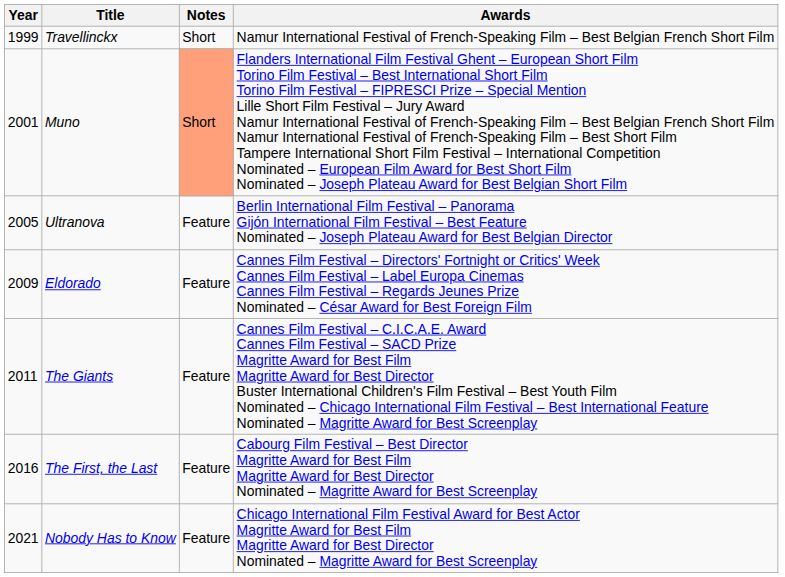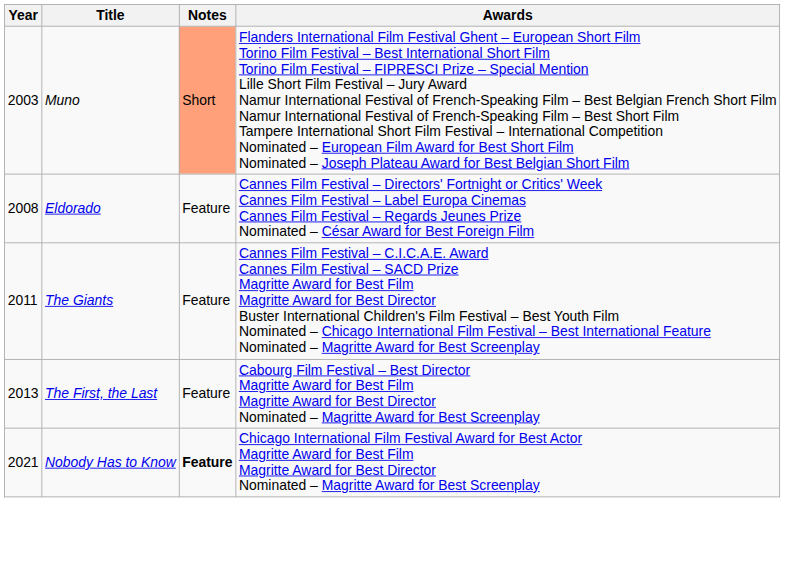- row: 1999 | Travellinckx | Short | Namur International Festival of French-Speaking Film – Best Belgian French Short Film
Muno | Year: 2001 -> 2003
- row: 2005 | Ultranova | Feature | Berlin International Film Festival – Panorama Gijón International Film Festival – Best Feature Nominated – Joseph Plateau Award for Best Belgian Director
Eldorado | Year: 2009 -> 2008
The First, the Last | Year: 2016 -> 2013
Nobody Has to Know | Notes: normal -> bold
